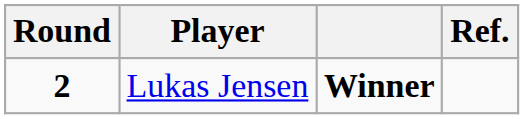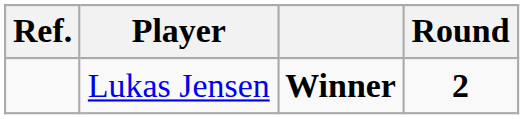columns swapped: Round <-> Ref.
